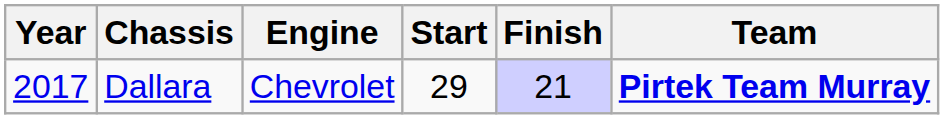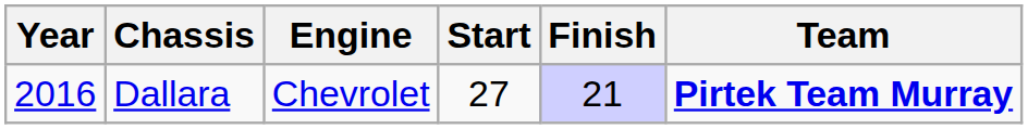Dallara | Year: 2017 -> 2016
Dallara | Start: 29 -> 27
